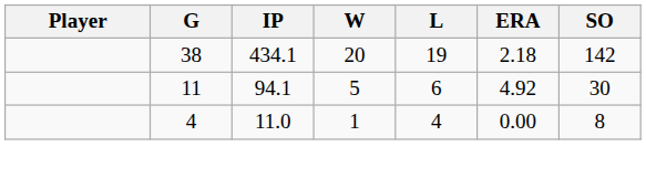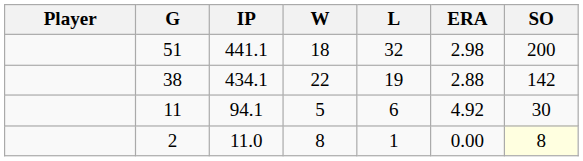+ row: 51 | 441.1 | 18 | 32 | 2.98 | 200
434.1 | W: 20 -> 22
434.1 | ERA: 2.18 -> 2.88
11.0 | G: 4 -> 2
11.0 | W: 1 -> 8
11.0 | L: 4 -> 1
11.0 | SO: no background -> lightyellow background
